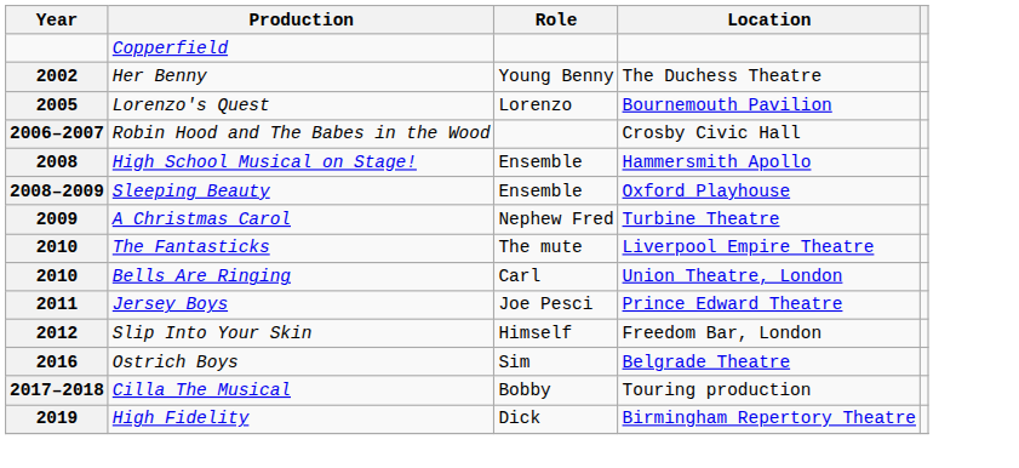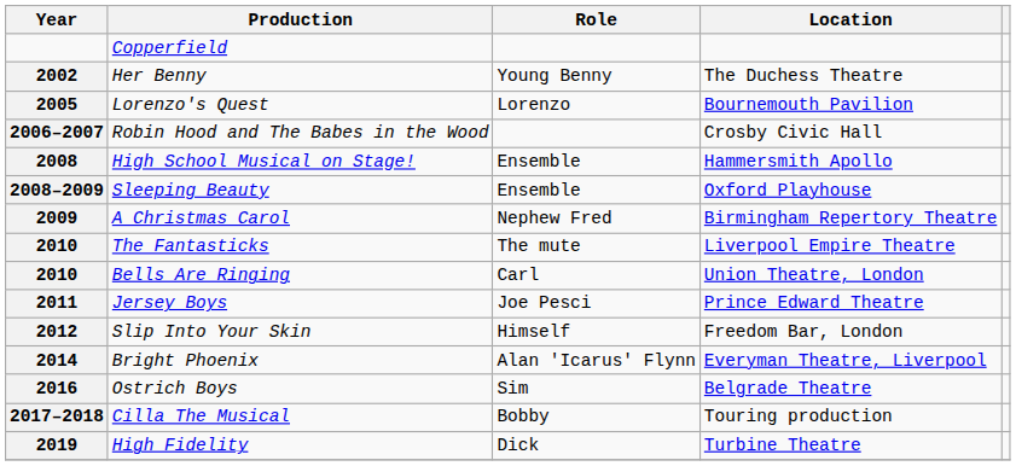A Christmas Carol | Location: Turbine Theatre -> Birmingham Repertory Theatre
+ row: 2014 | Bright Phoenix | Alan 'Icarus' Flynn | Everyman Theatre, Liverpool
High Fidelity | Location: Birmingham Repertory Theatre -> Turbine Theatre
